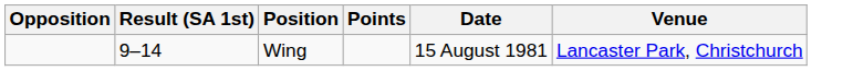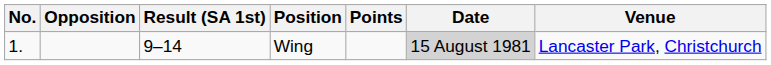+ column: No. | 1.
Wing | Date: no background -> lightgrey background
